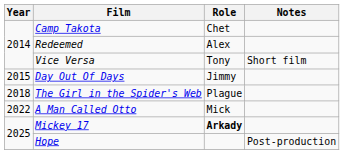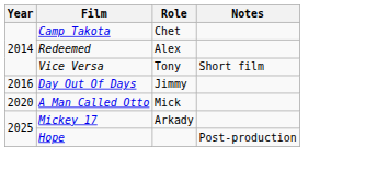Day Out Of Days | Year: 2015 -> 2016
- row: 2018 | The Girl in the Spider's Web | Plague
A Man Called Otto | Year: 2022 -> 2020
Mickey 17 | Role: bold -> normal
